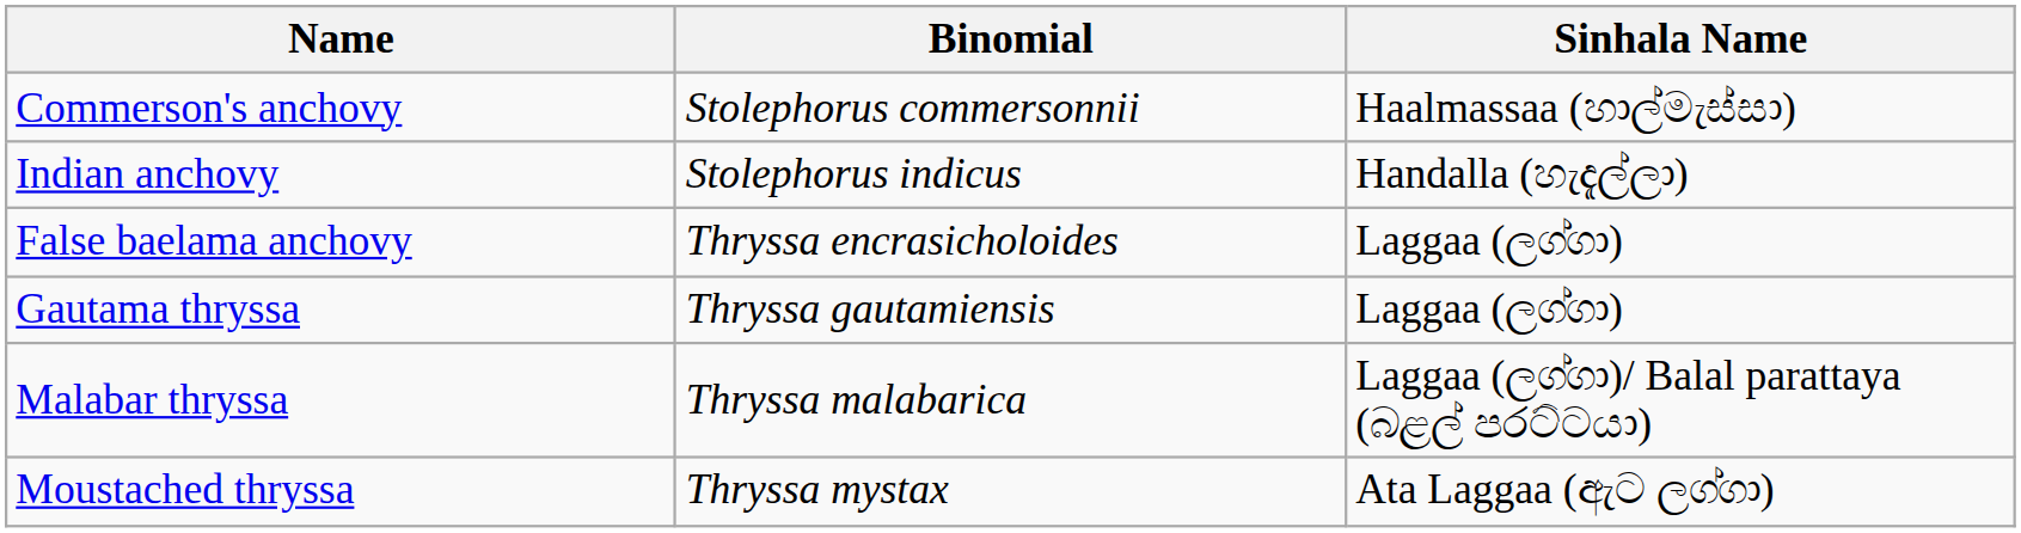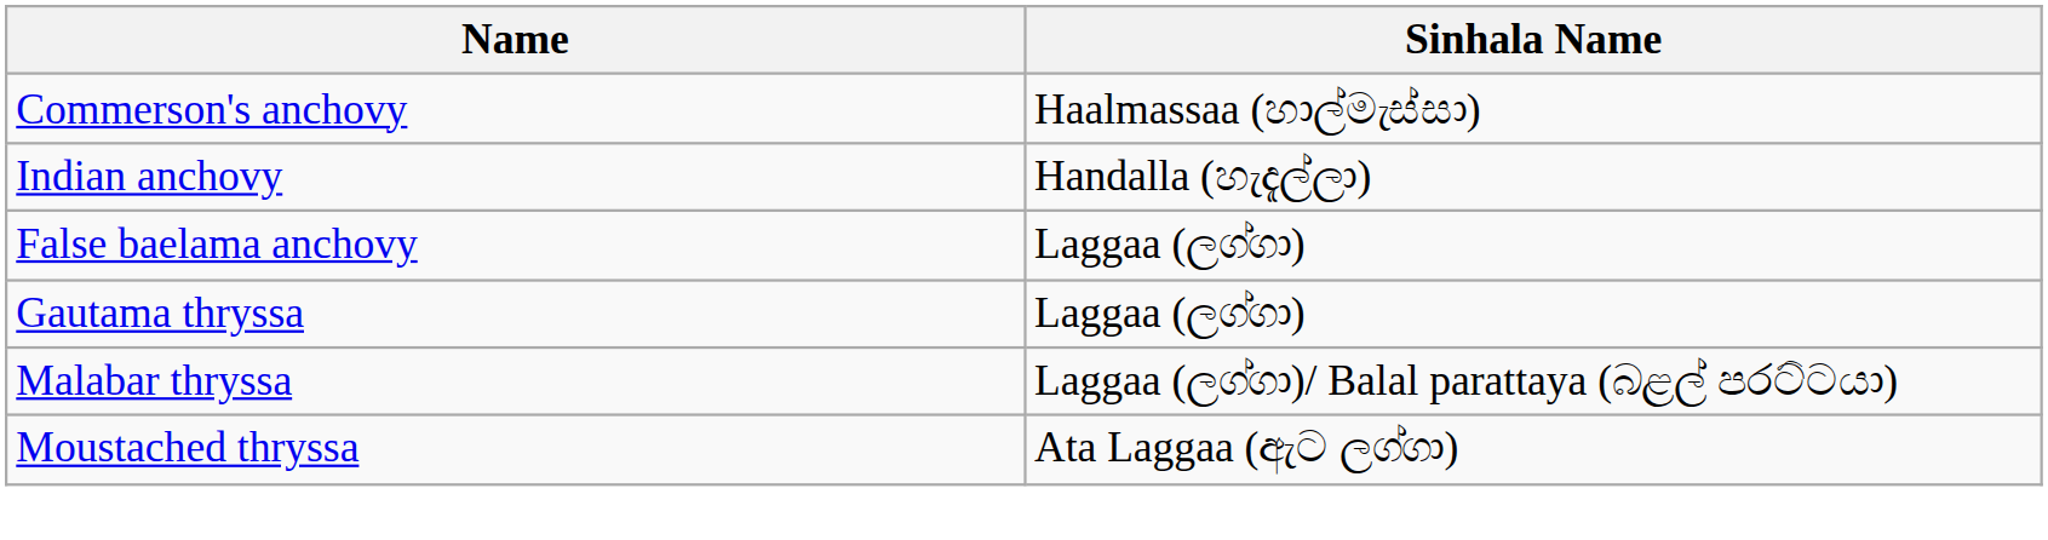- column: Binomial | Stolephorus commersonnii | Stolephorus indicus | Thryssa encrasicholoides | Thryssa gautamiensis | Thryssa malabarica | Thryssa mystax
